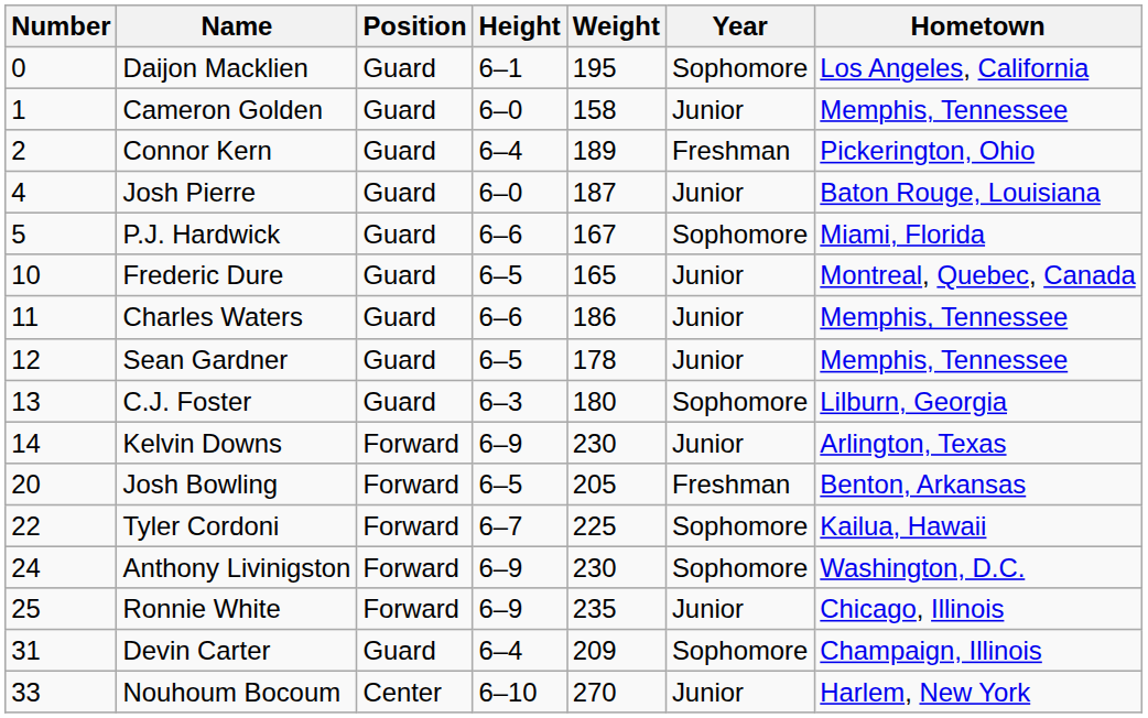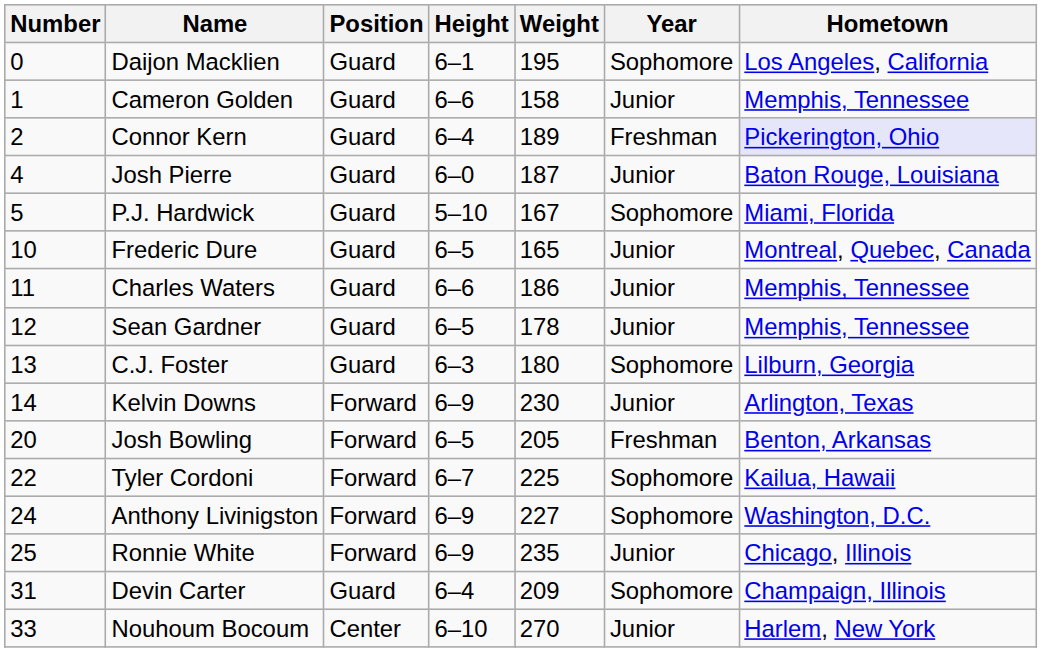Cameron Golden | Height: 6–0 -> 6–6
Connor Kern | Hometown: no background -> lavender background
P.J. Hardwick | Height: 6–6 -> 5–10
Anthony Livinigston | Weight: 230 -> 227
